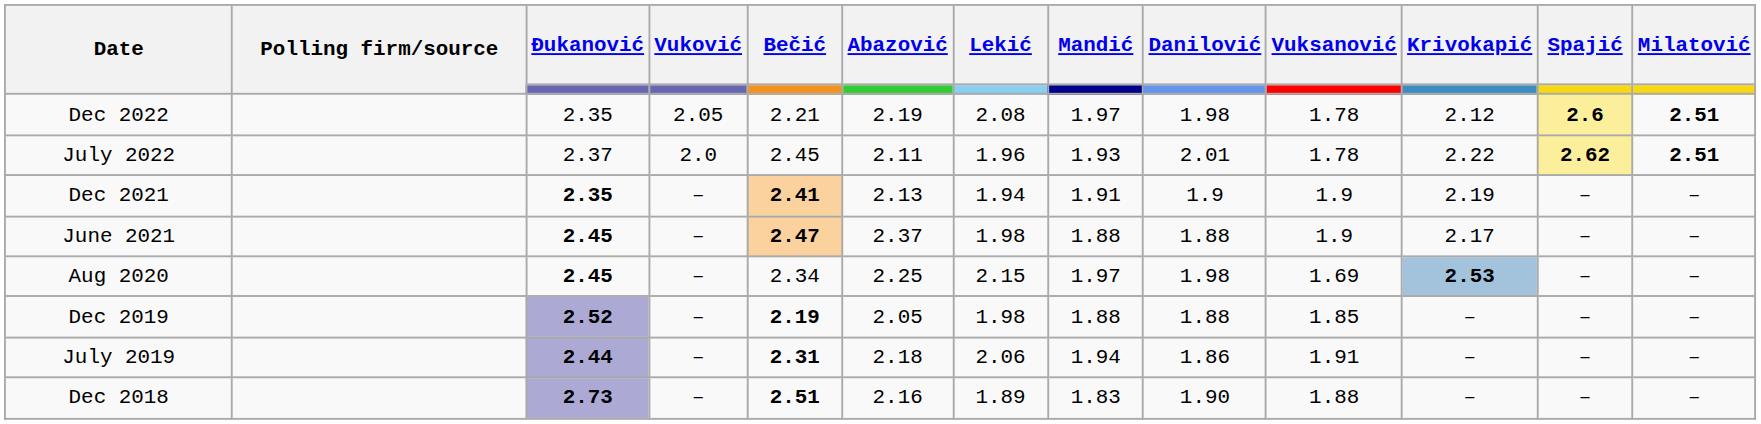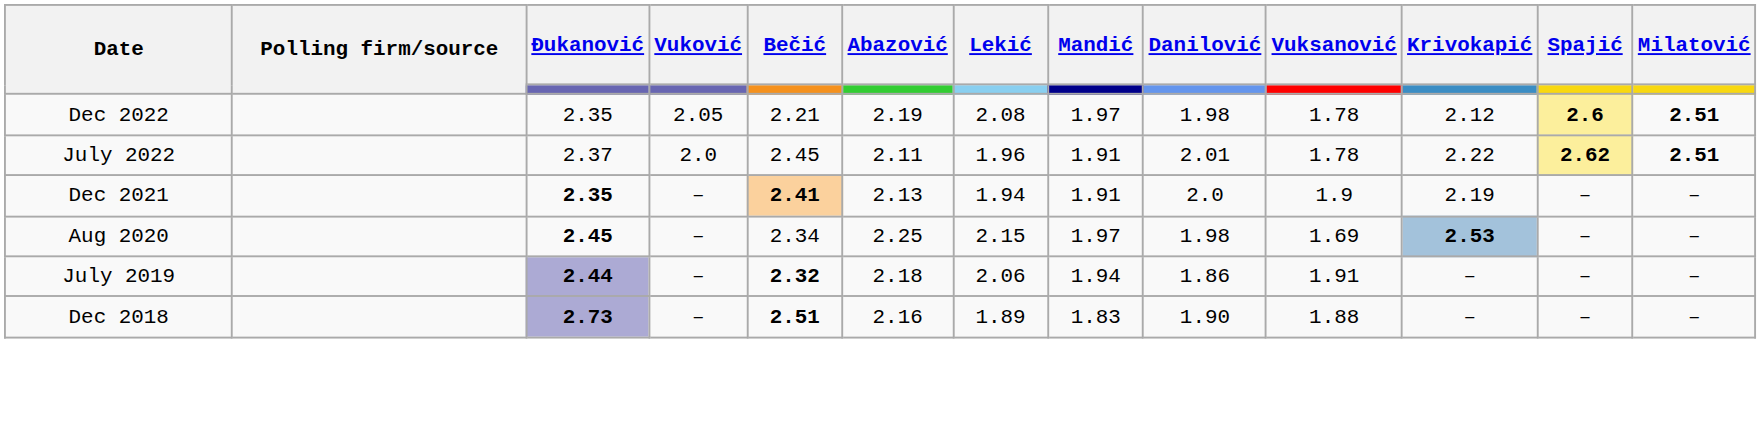July 2022 | Mandić: 1.93 -> 1.91
Dec 2021 | Danilović: 1.9 -> 2.0
- row: June 2021 | 2.45 | – | 2.47 | 2.37 | 1.98 | 1.88 | 1.88 | 1.9 | 2.17 | – | –
- row: Dec 2019 | 2.52 | – | 2.19 | 2.05 | 1.98 | 1.88 | 1.88 | 1.85 | – | – | –
July 2019 | Bečić: 2.31 -> 2.32
